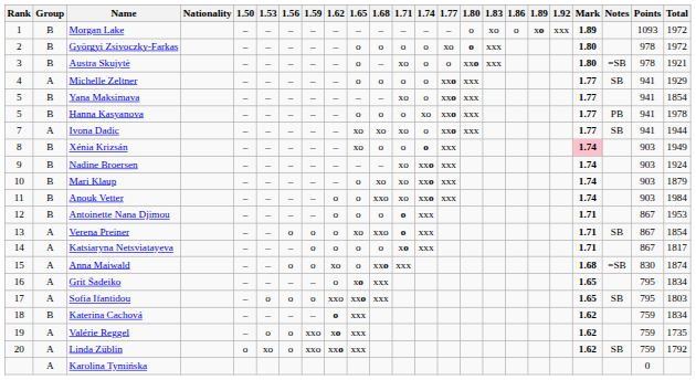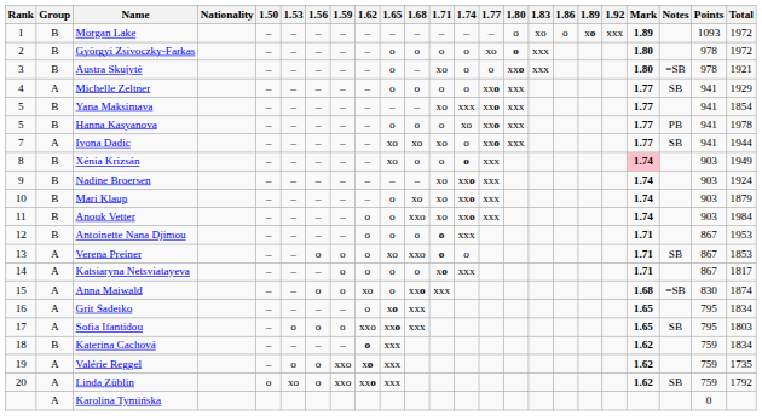Yana Maksimava | 1.74: o -> xxx
Verena Preiner | 1.74: xxx -> o
Verena Preiner | Total: 1854 -> 1853
